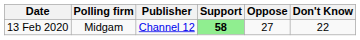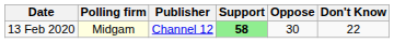13 Feb 2020 | Polling firm: no background -> lightyellow background
13 Feb 2020 | Oppose: 27 -> 30
